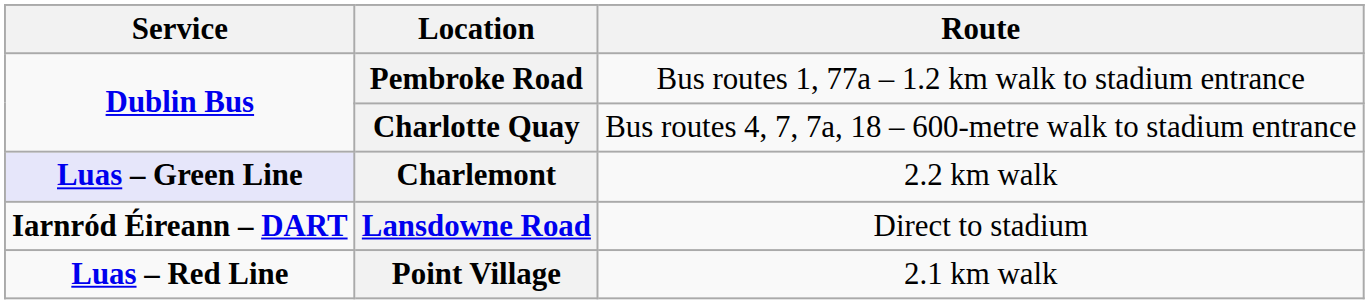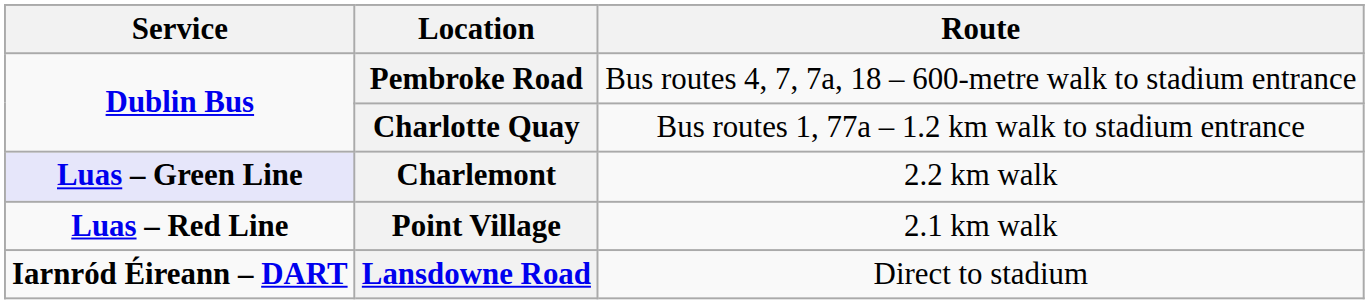Pembroke Road | Route: Bus routes 1, 77a – 1.2 km walk to stadium entrance -> Bus routes 4, 7, 7a, 18 – 600-metre walk to stadium entrance
Charlotte Quay | Route: Bus routes 4, 7, 7a, 18 – 600-metre walk to stadium entrance -> Bus routes 1, 77a – 1.2 km walk to stadium entrance
rows swapped: Point Village <-> Lansdowne Road
